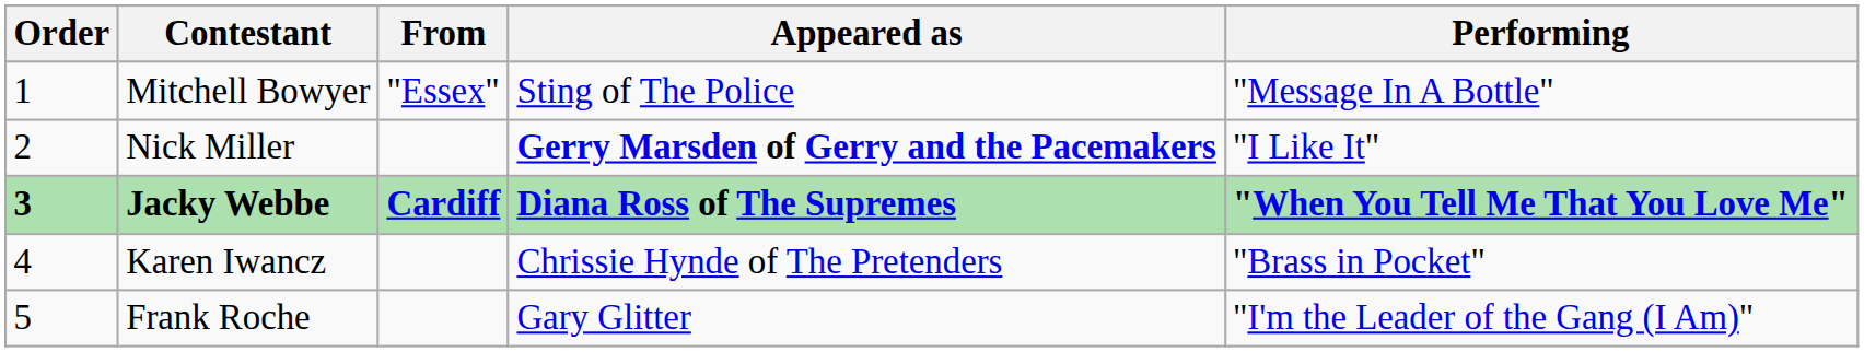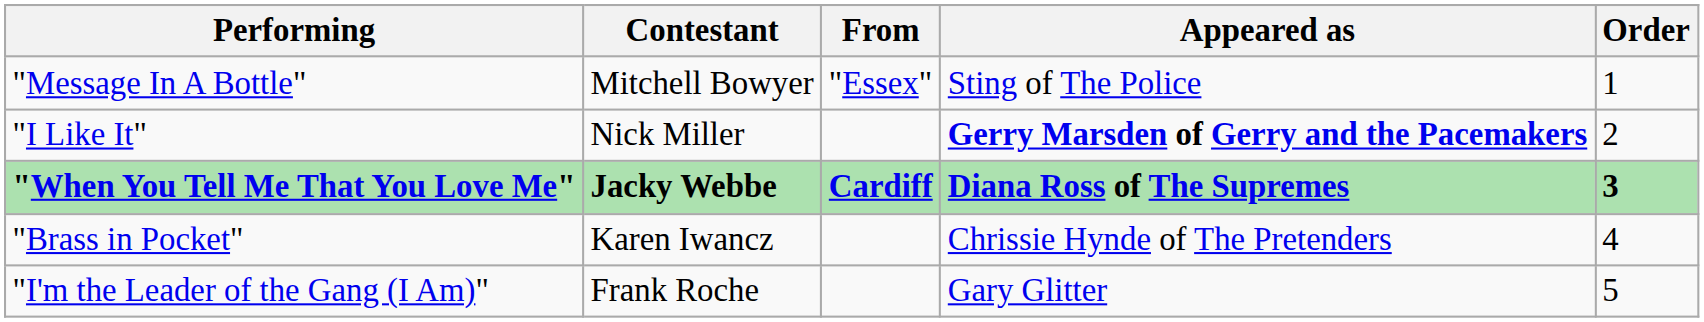columns swapped: Order <-> Performing
